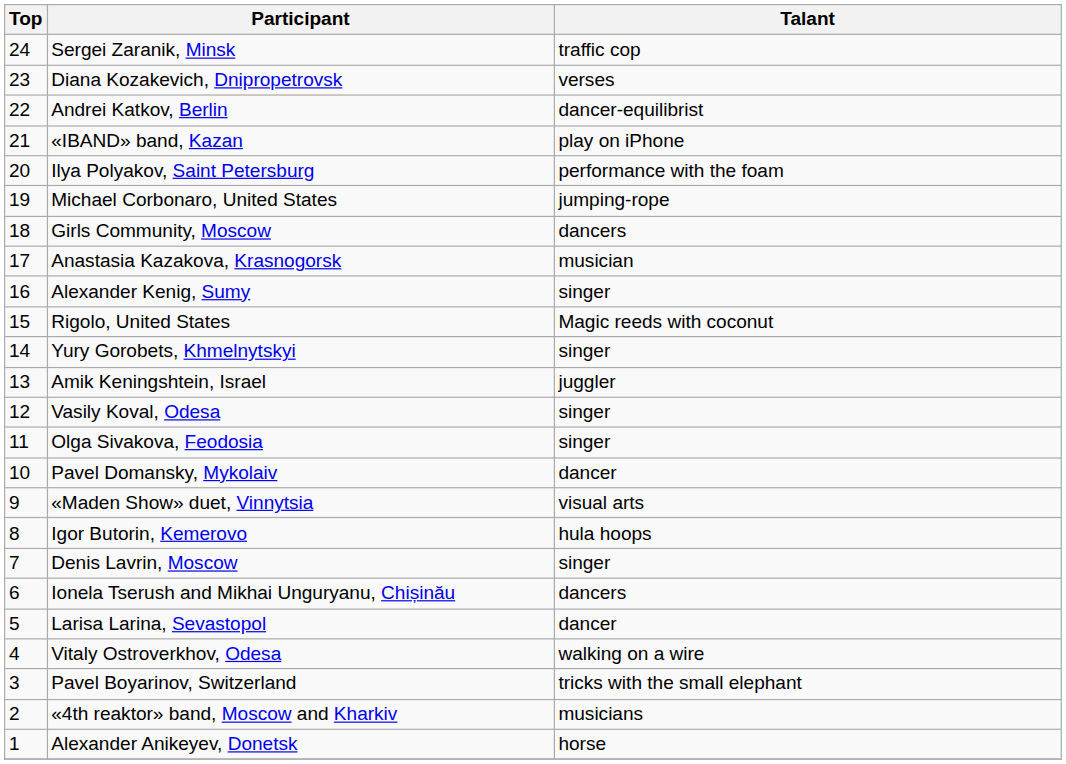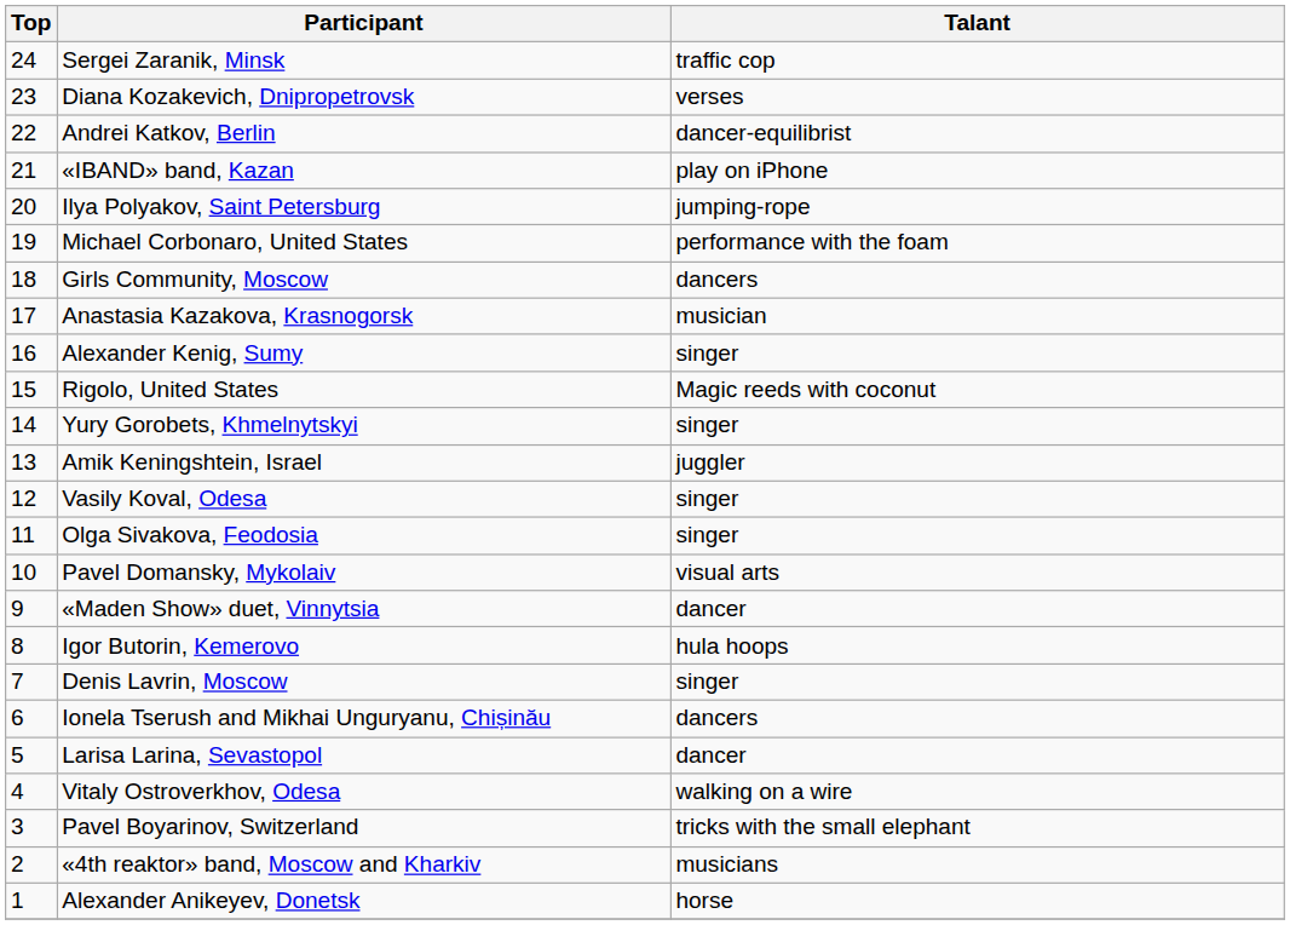Ilya Polyakov, Saint Petersburg | Talant: performance with the foam -> jumping-rope
Michael Corbonaro, United States | Talant: jumping-rope -> performance with the foam
Pavel Domansky, Mykolaiv | Talant: dancer -> visual arts
«Maden Show» duet, Vinnytsia | Talant: visual arts -> dancer
